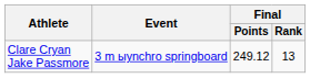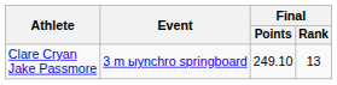Clare Cryan Jake Passmore | Final / Points: 249.12 -> 249.10
